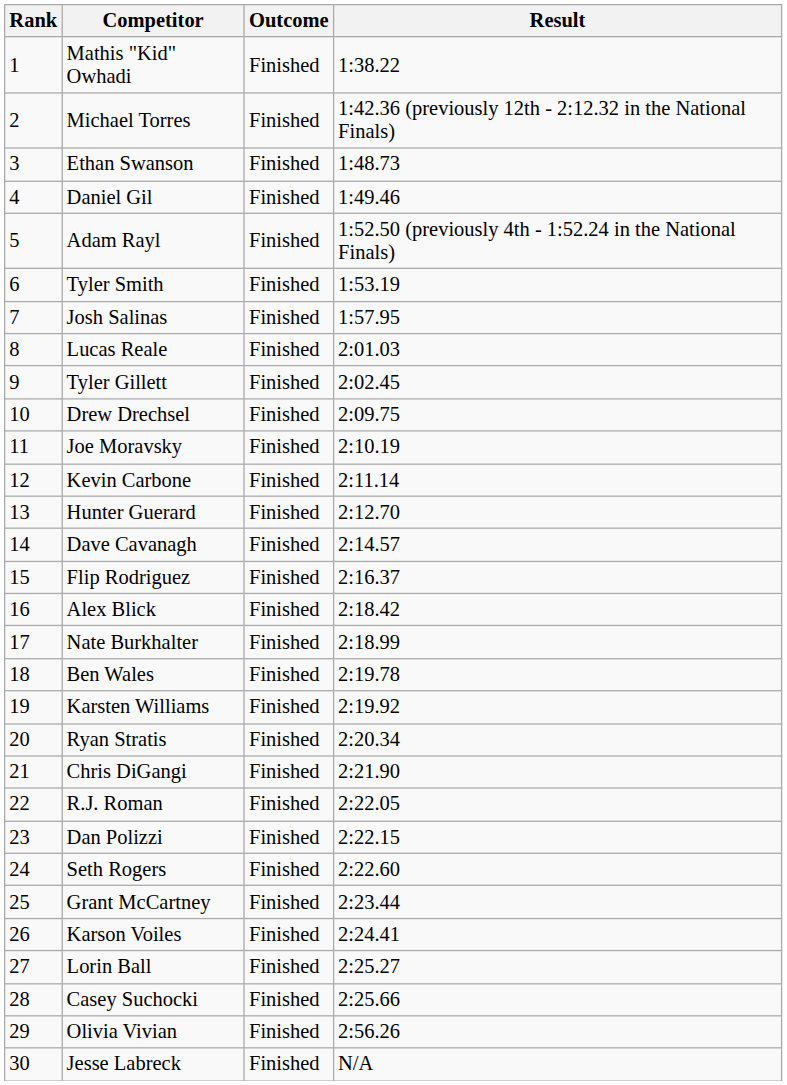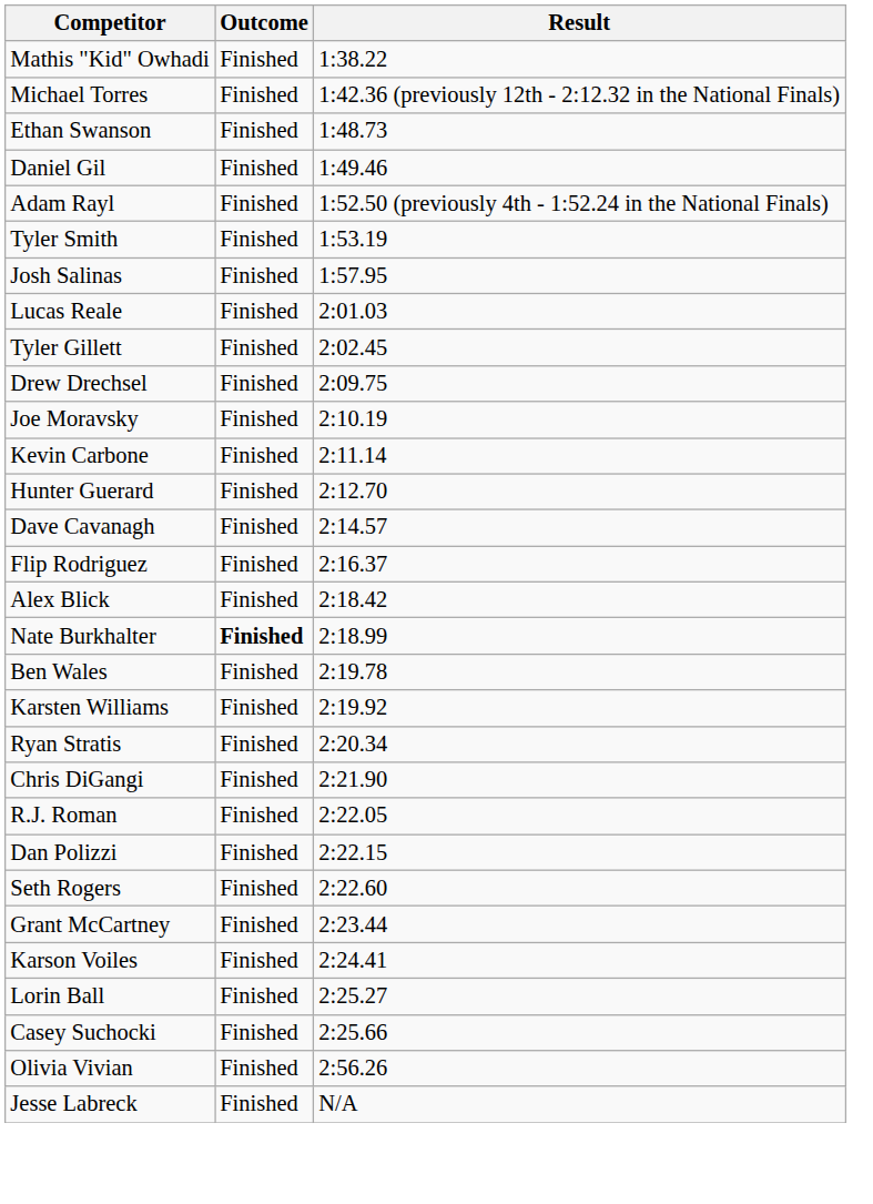- column: Rank | 1 | 2 | 3 | 4 | 5 | 6 | 7 | 8 | 9 | 10 | 11 | 12 | 13 | 14 | 15 | 16 | 17 | 18 | 19 | 20 | 21 | 22 | 23 | 24 | 25 | 26 | 27 | 28 | 29 | 30
Nate Burkhalter | Outcome: normal -> bold
